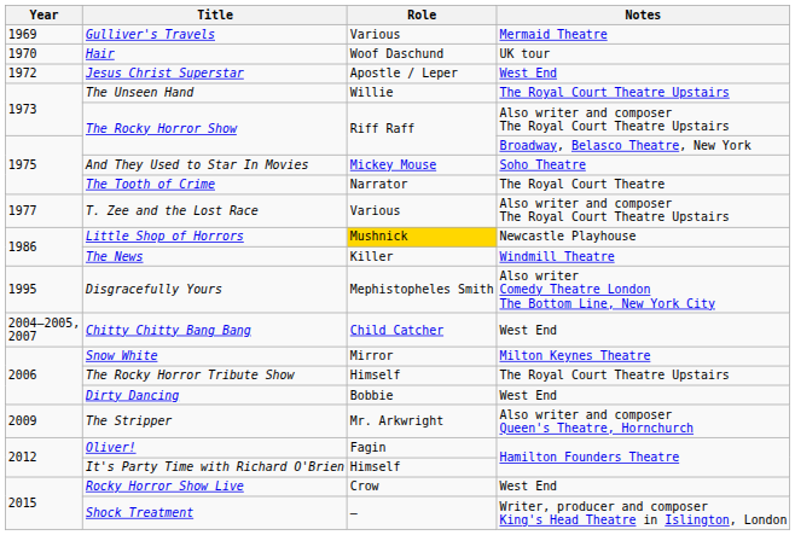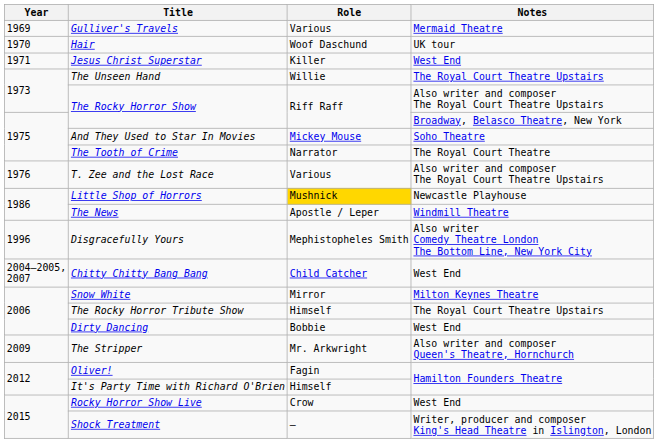Jesus Christ Superstar | Year: 1972 -> 1971
Jesus Christ Superstar | Role: Apostle / Leper -> Killer
T. Zee and the Lost Race | Year: 1977 -> 1976
The News | Role: Killer -> Apostle / Leper
Disgracefully Yours | Year: 1995 -> 1996
